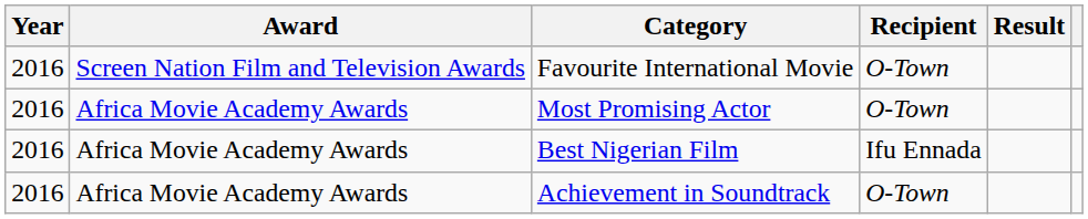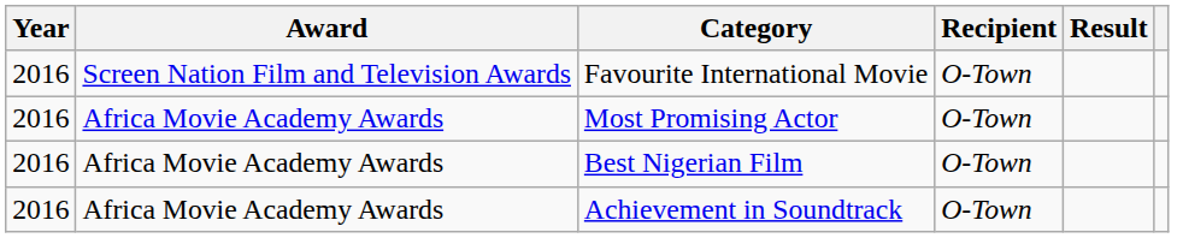Best Nigerian Film | Recipient: Ifu Ennada -> O-Town
